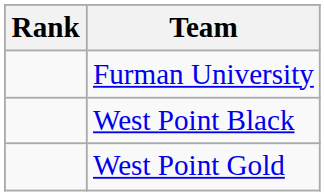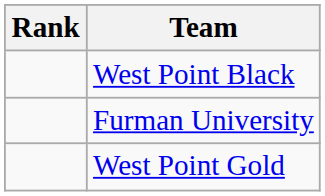rows swapped: West Point Black <-> Furman University
